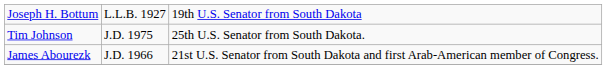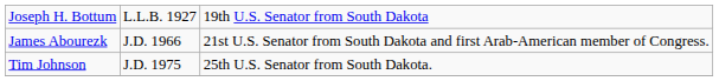rows swapped: James Abourezk <-> Tim Johnson
